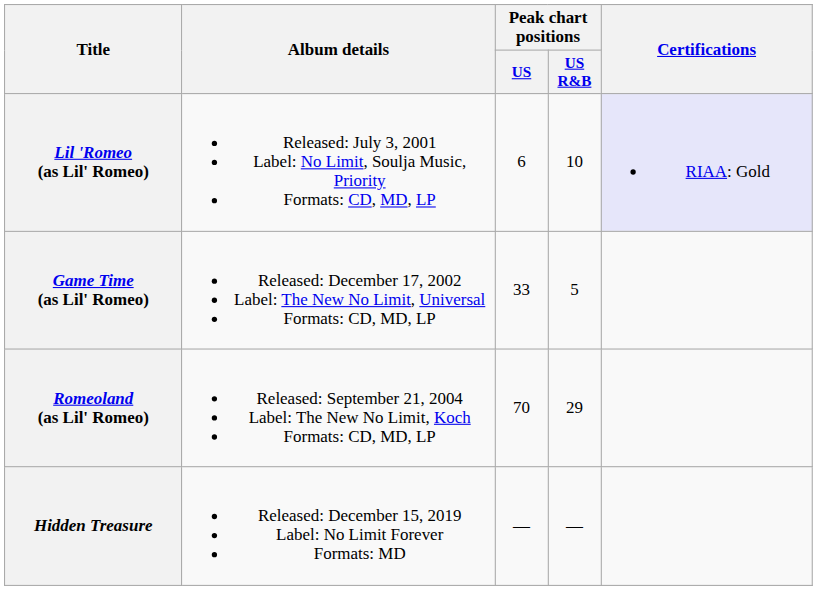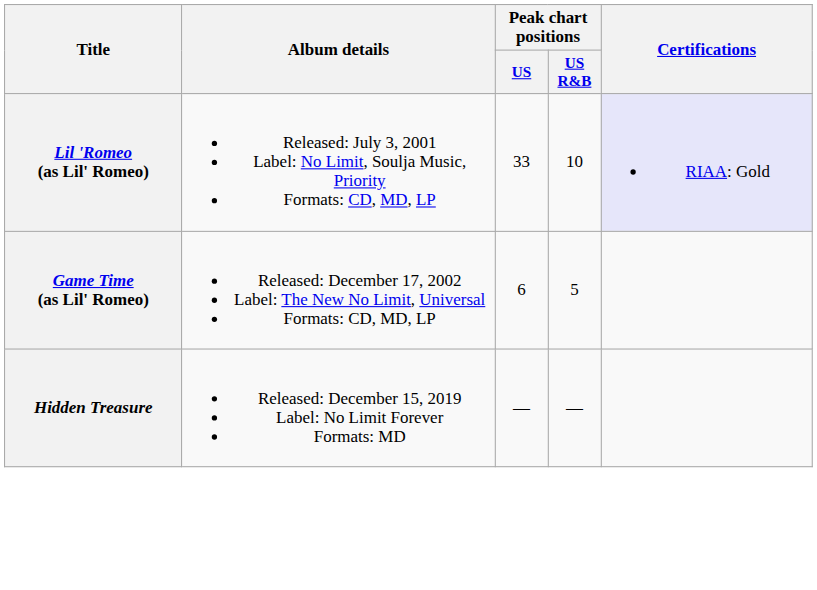Lil 'Romeo (as Lil' Romeo) | Peak chart positions / US: 6 -> 33
Game Time (as Lil' Romeo) | Peak chart positions / US: 33 -> 6
- row: Romeoland (as Lil' Romeo) | Released: September 21, 2004 Label: The New No Limit, Koch Formats: CD, MD, LP | 70 | 29
